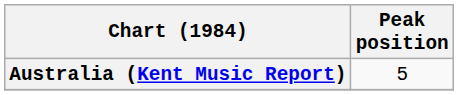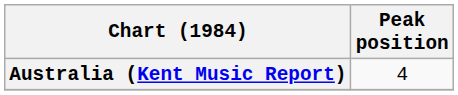Australia (Kent Music Report) | Peak position: 5 -> 4
